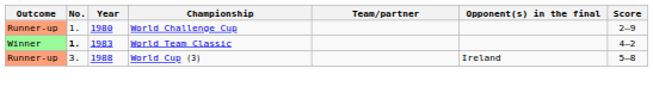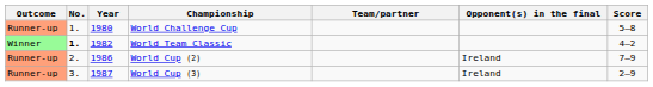World Challenge Cup | Score: 2–9 -> 5–8
World Team Classic | Year: 1983 -> 1982
+ row: Runner-up | 2. | 1986 | World Cup (2) | Ireland | 7–9
World Cup (3) | Year: 1988 -> 1987
World Cup (3) | Score: 5–8 -> 2–9
